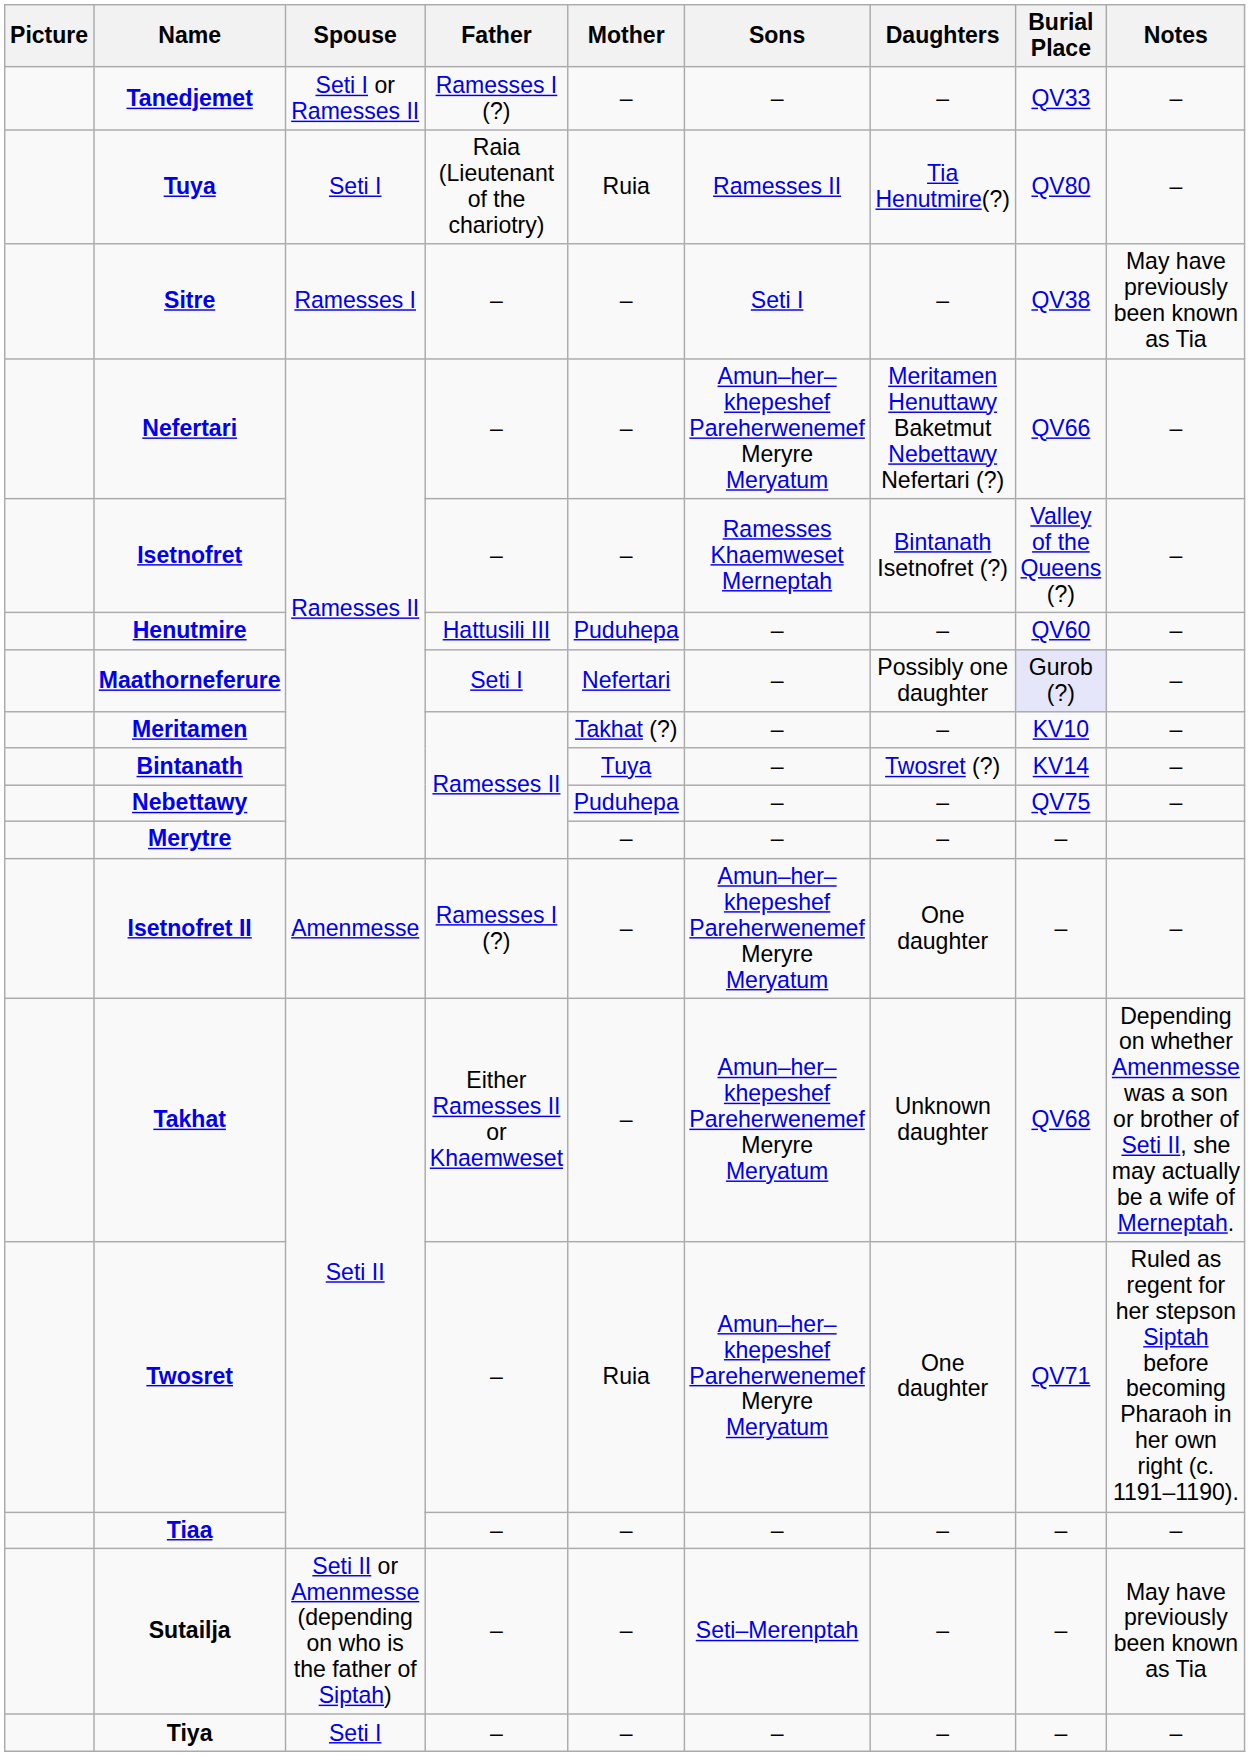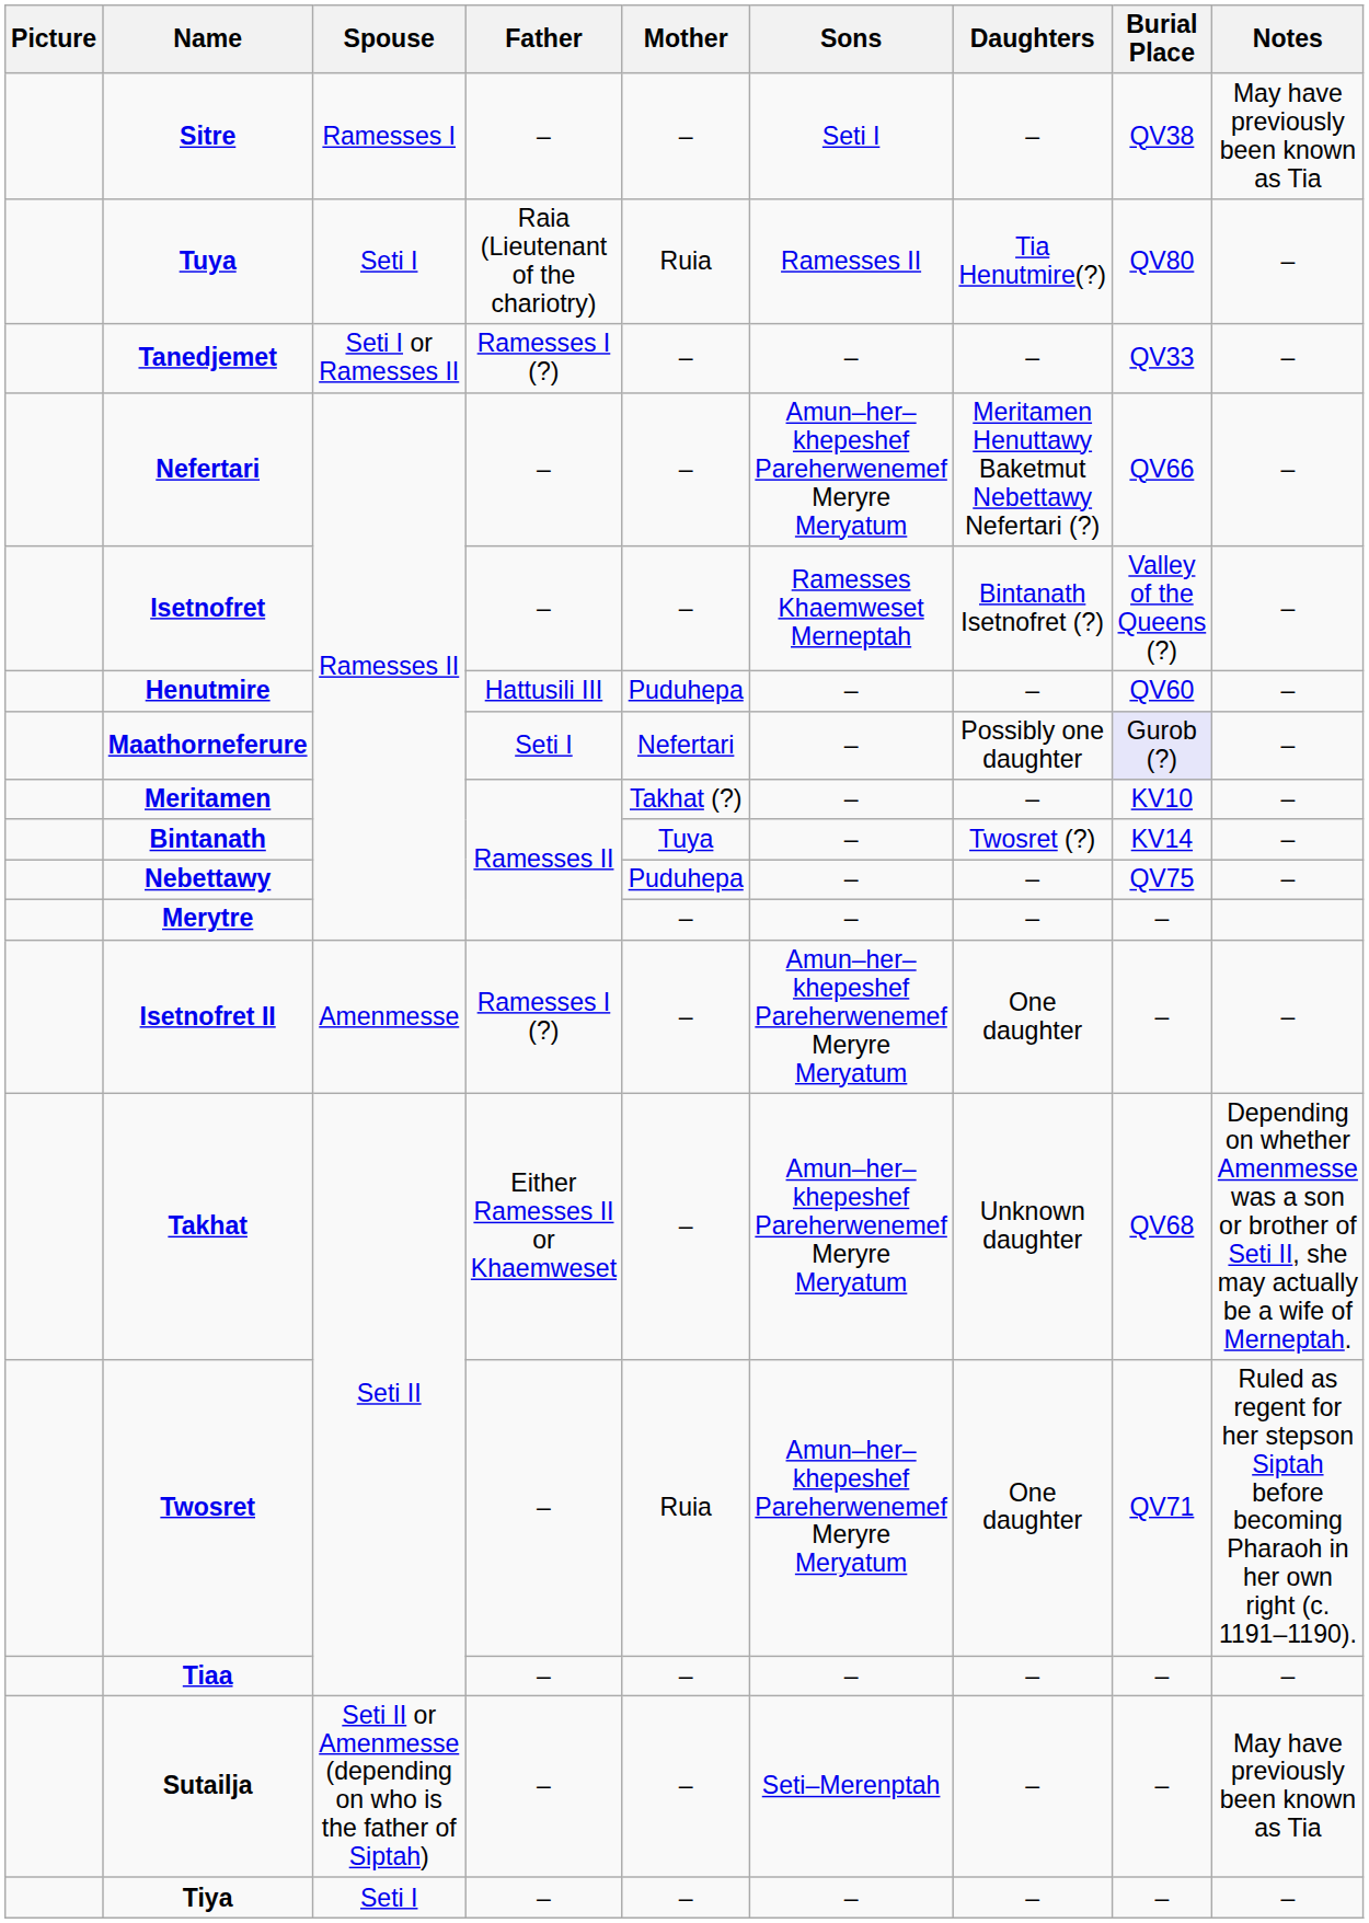rows swapped: Sitre <-> Tanedjemet
